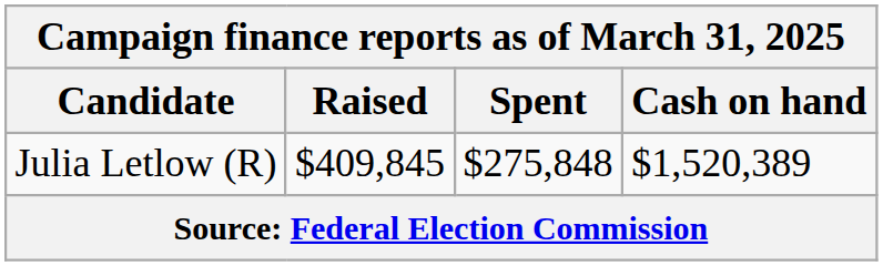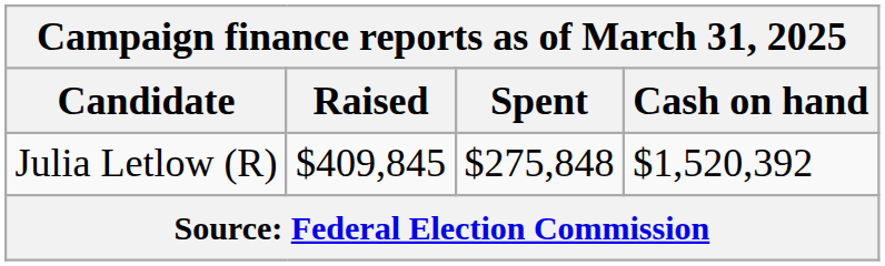Julia Letlow (R) | Cash on hand: $1,520,389 -> $1,520,392
